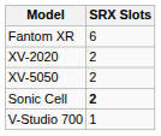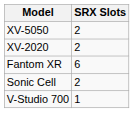rows swapped: XV-5050 <-> Fantom XR
Sonic Cell | SRX Slots: bold -> normal
